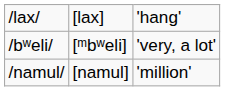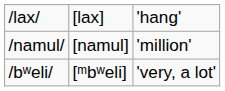rows swapped: /bʷeli/ <-> /namul/
